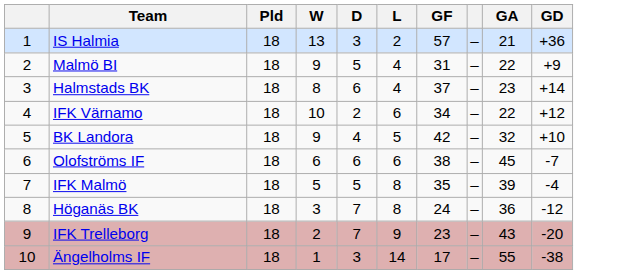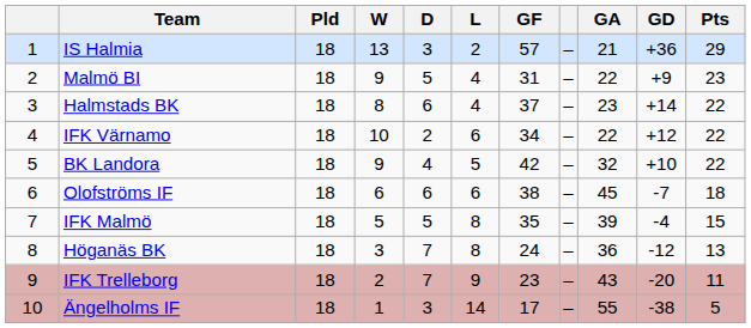+ column: Pts | 29 | 23 | 22 | 22 | 22 | 18 | 15 | 13 | 11 | 5
